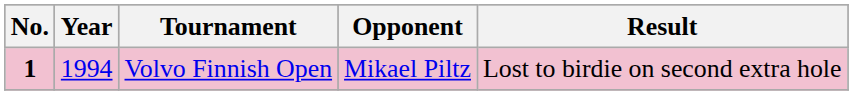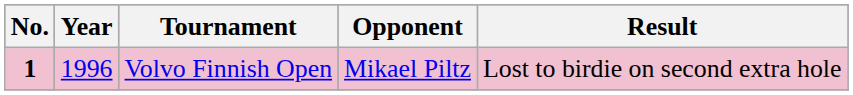Volvo Finnish Open | Year: 1994 -> 1996
